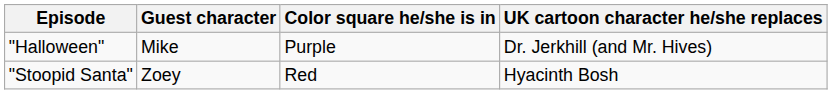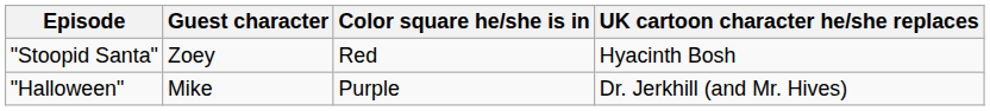rows swapped: "Stoopid Santa" <-> "Halloween"
